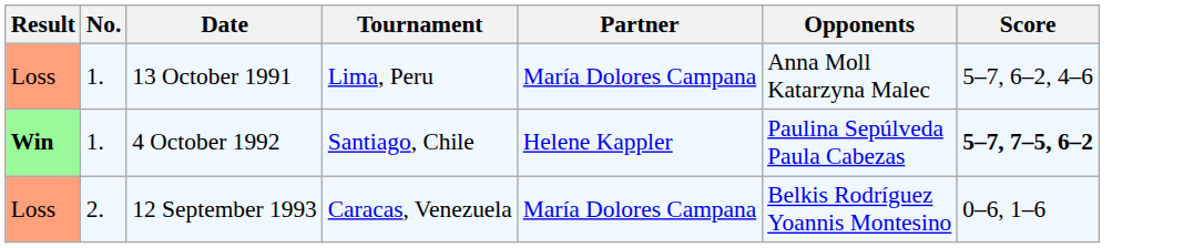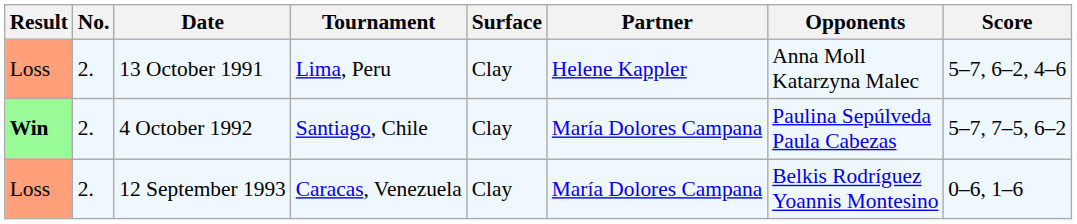+ column: Surface | Clay | Clay | Clay
13 October 1991 | No.: 1. -> 2.
13 October 1991 | Partner: María Dolores Campana -> Helene Kappler
4 October 1992 | No.: 1. -> 2.
4 October 1992 | Partner: Helene Kappler -> María Dolores Campana
4 October 1992 | Score: bold -> normal
